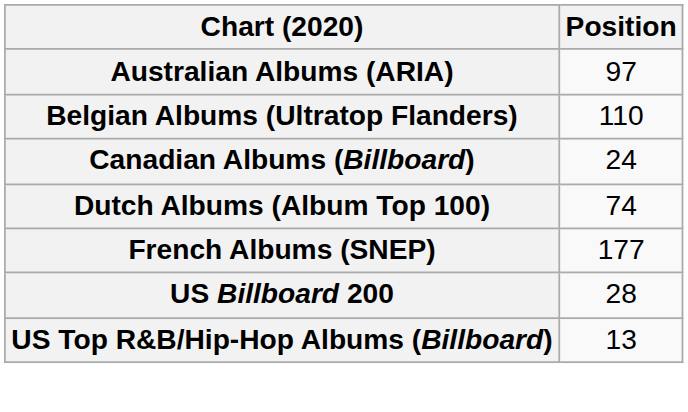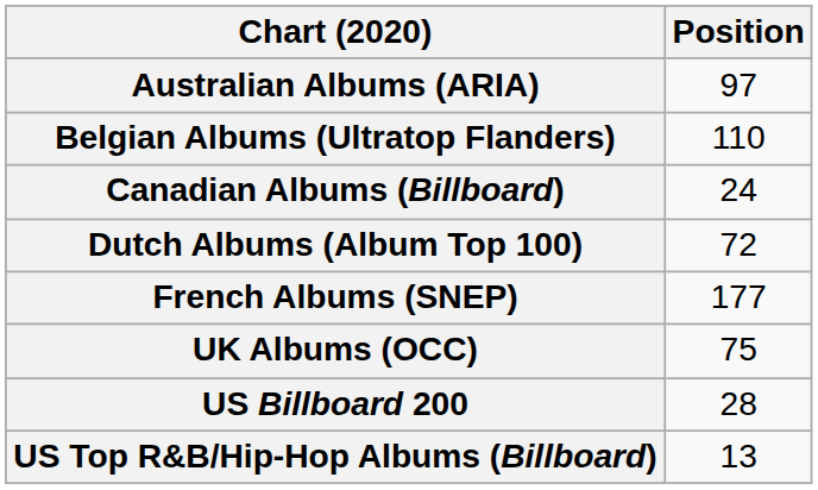Dutch Albums (Album Top 100) | Position: 74 -> 72
+ row: UK Albums (OCC) | 75
